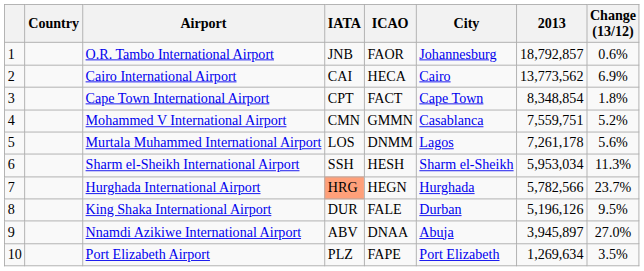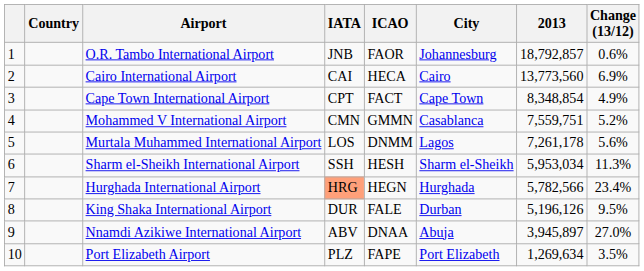Cairo International Airport | 2013: 13,773,562 -> 13,773,560
Cape Town International Airport | Change (13/12): 1.8% -> 4.9%
Hurghada International Airport | Change (13/12): 23.7% -> 23.4%
